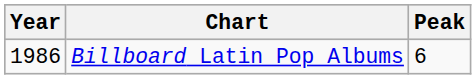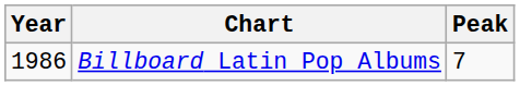Billboard Latin Pop Albums | Peak: 6 -> 7
